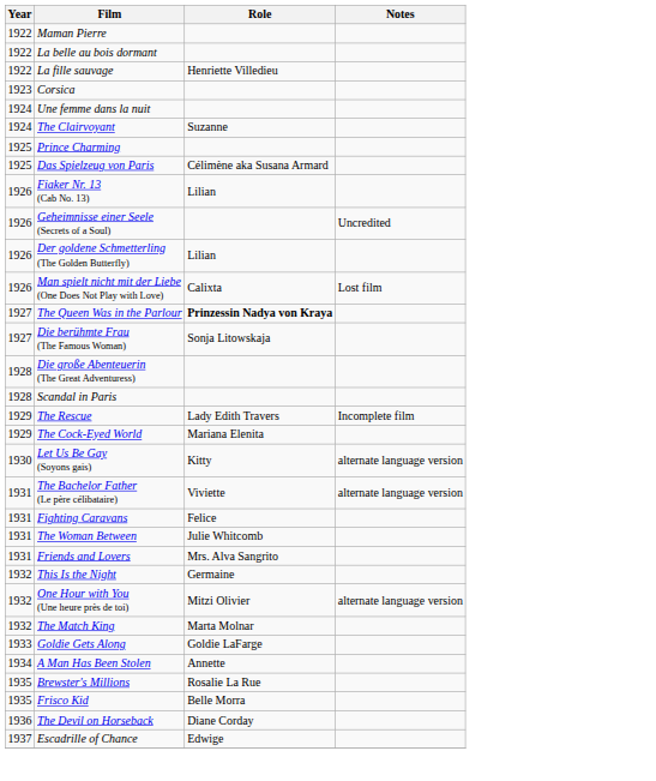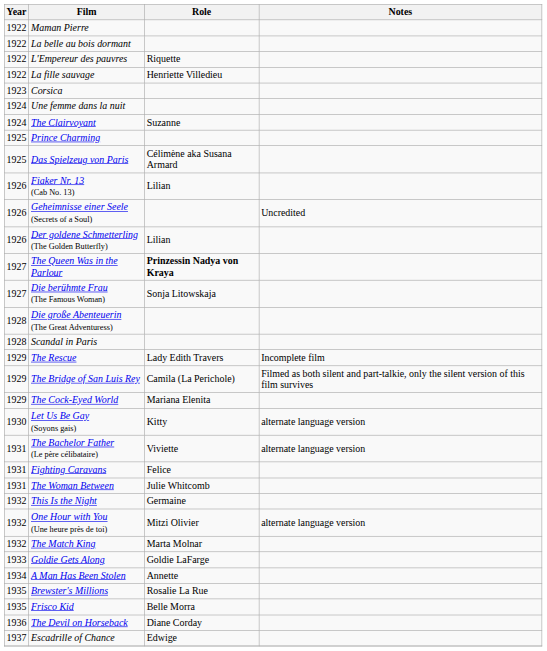+ row: 1922 | L'Empereur des pauvres | Riquette
- row: 1926 | Man spielt nicht mit der Liebe (One Does Not Play with Love) | Calixta | Lost film
+ row: 1929 | The Bridge of San Luis Rey | Camila (La Perichole) | Filmed as both silent and part-talkie, only the silent version of this film survives
- row: 1931 | Friends and Lovers | Mrs. Alva Sangrito
